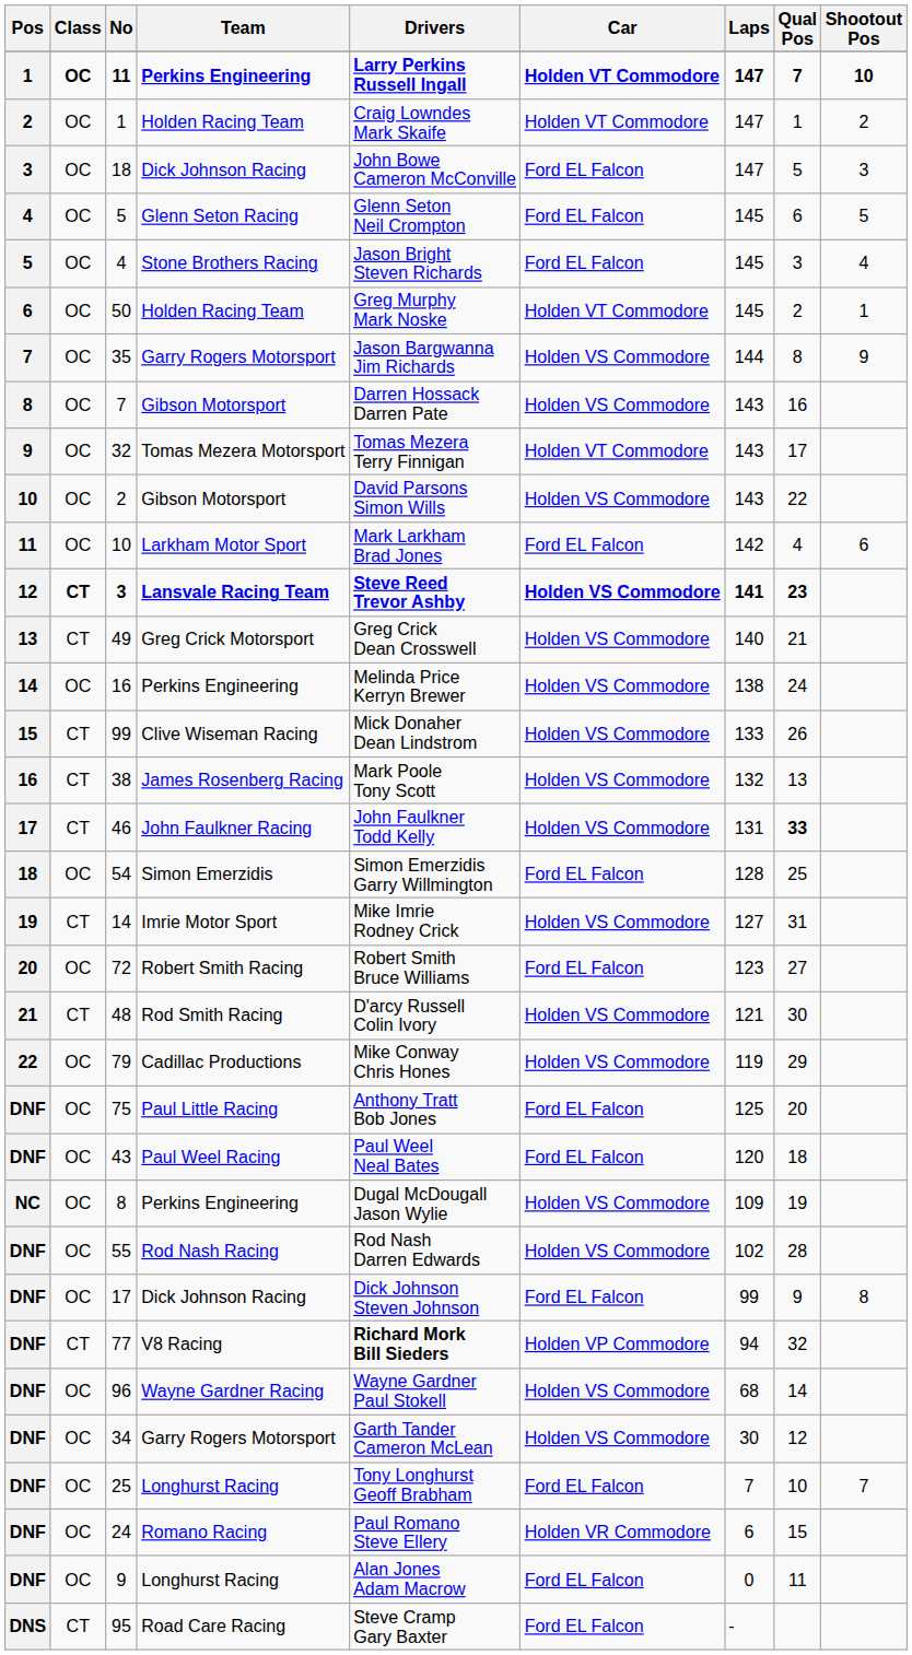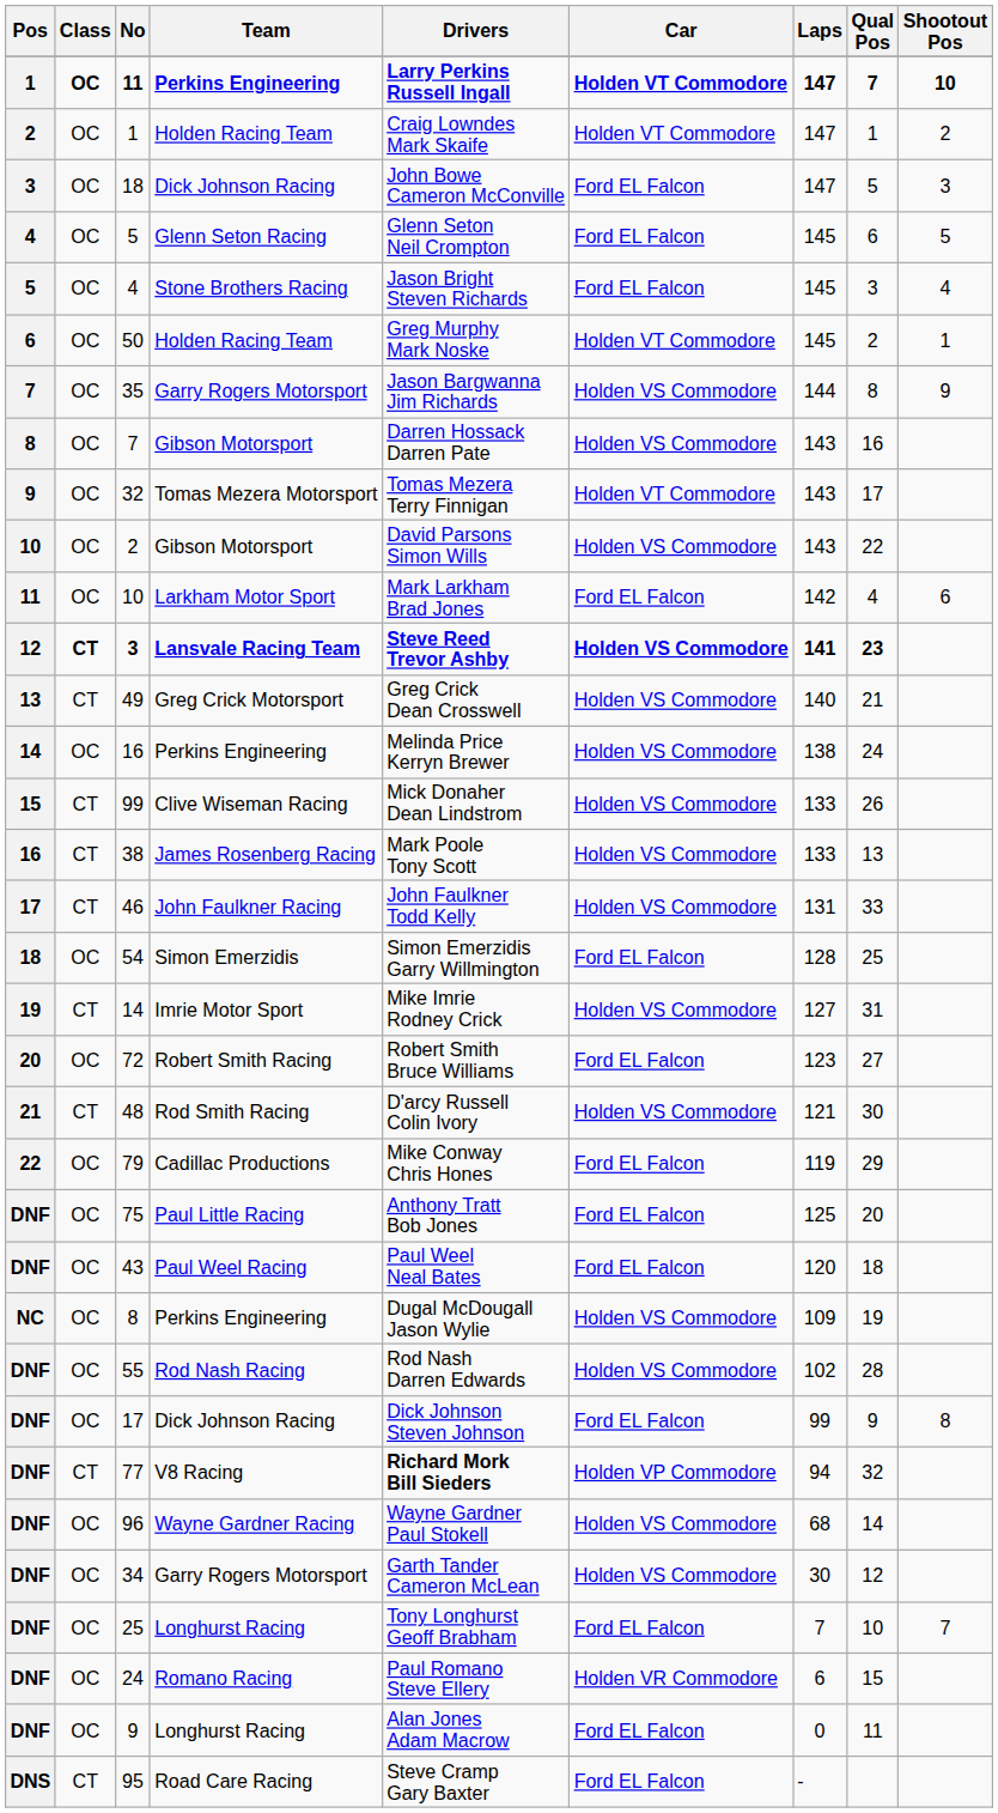38 | Laps: 132 -> 133
46 | Qual Pos: bold -> normal
79 | Car: Holden VS Commodore -> Ford EL Falcon
